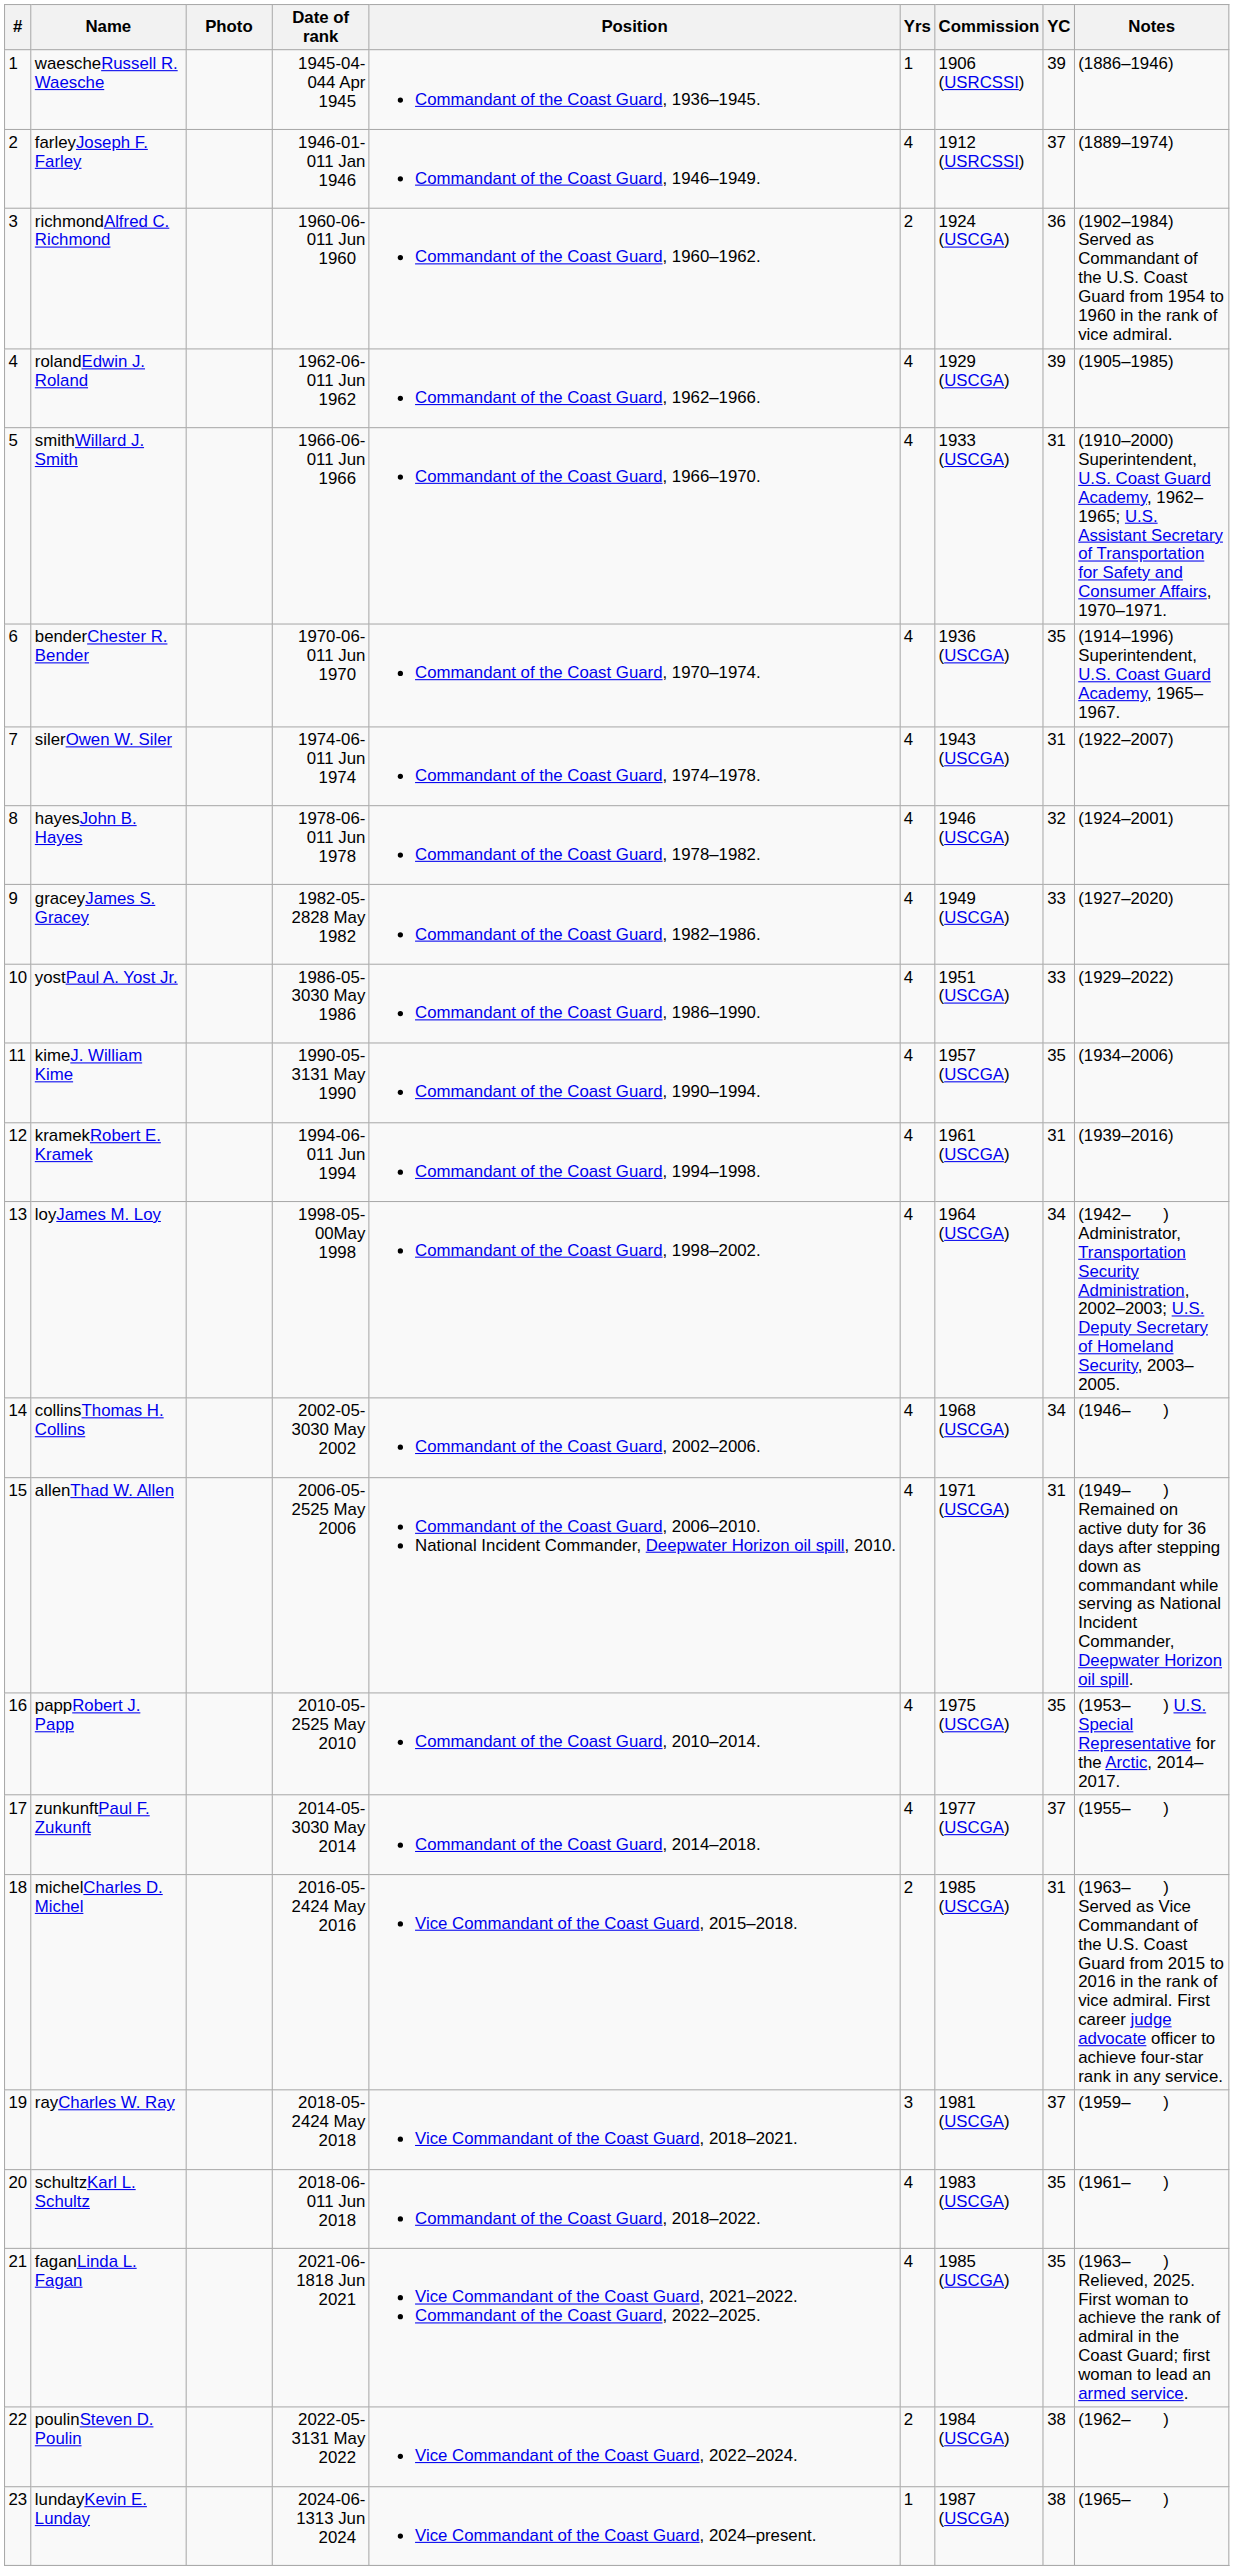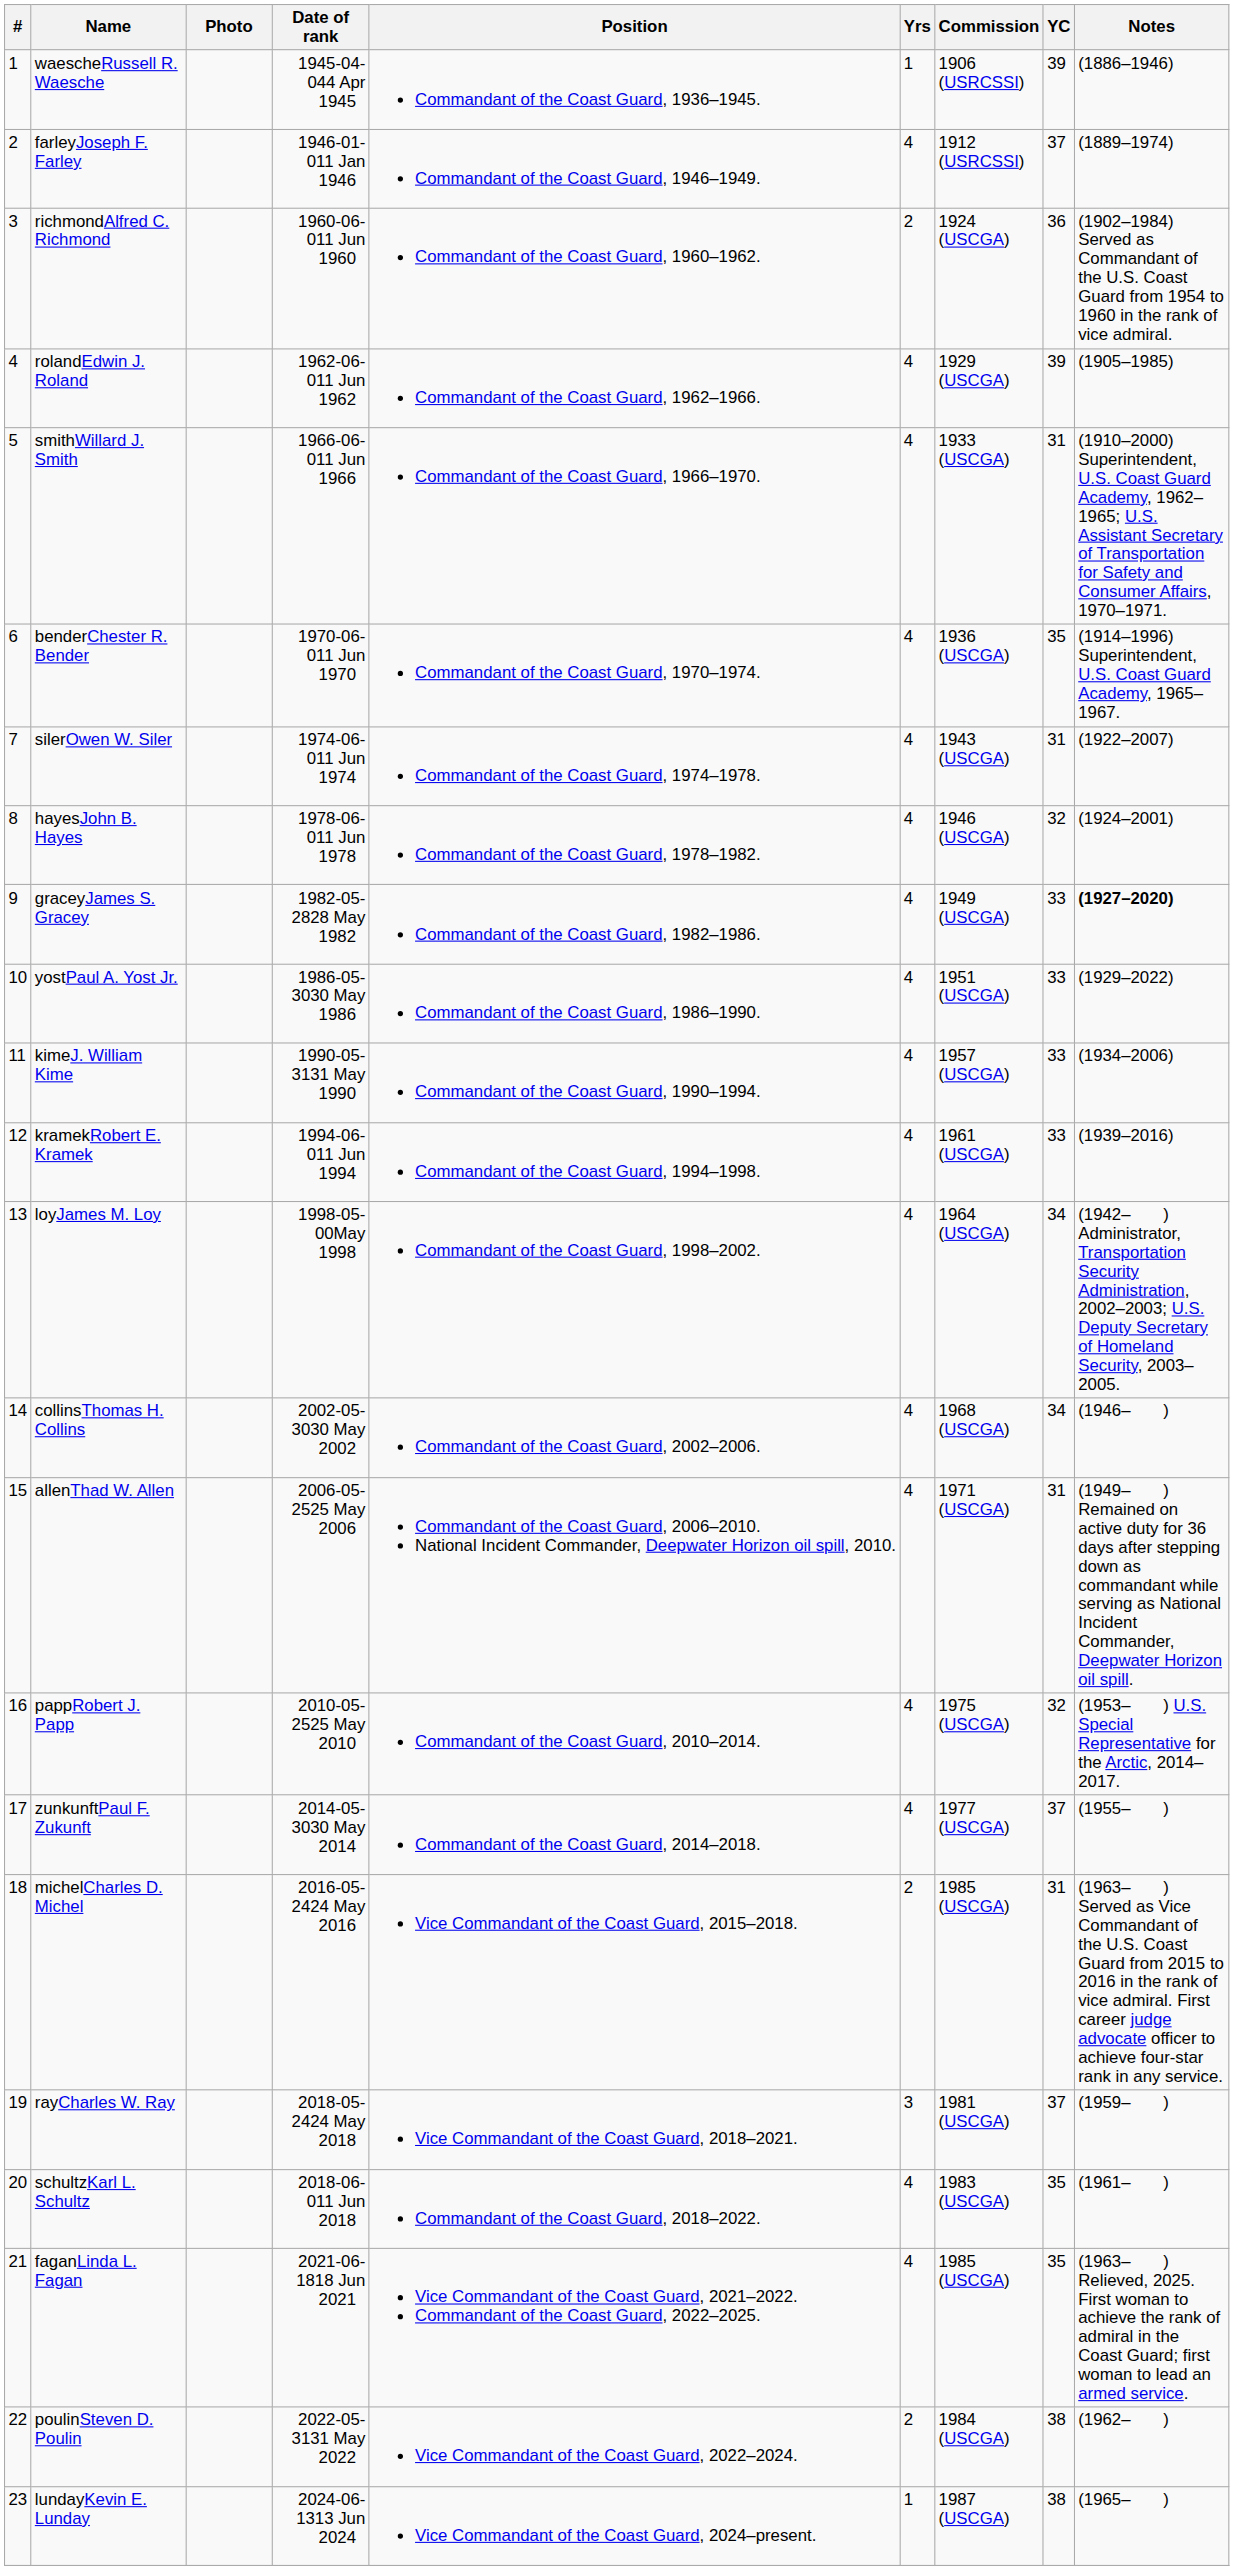graceyJames S. Gracey | Notes: normal -> bold
kimeJ. William Kime | YC: 35 -> 33
kramekRobert E. Kramek | YC: 31 -> 33
pappRobert J. Papp | YC: 35 -> 32
